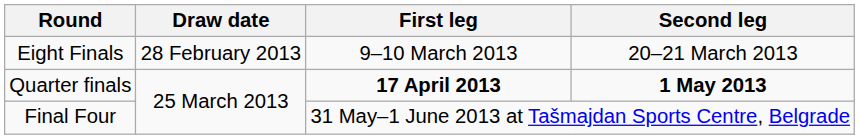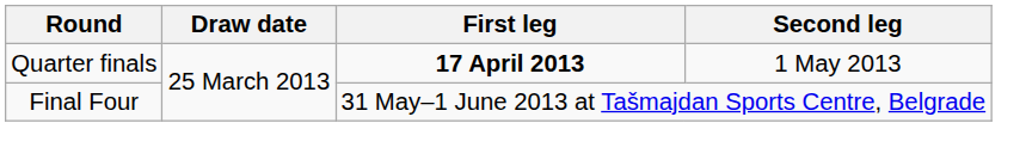- row: Eight Finals | 28 February 2013 | 9–10 March 2013 | 20–21 March 2013
Quarter finals | Second leg: bold -> normal
